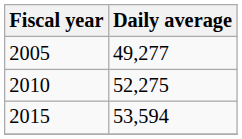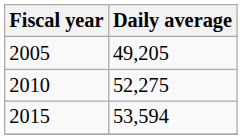2005 | Daily average: 49,277 -> 49,205
